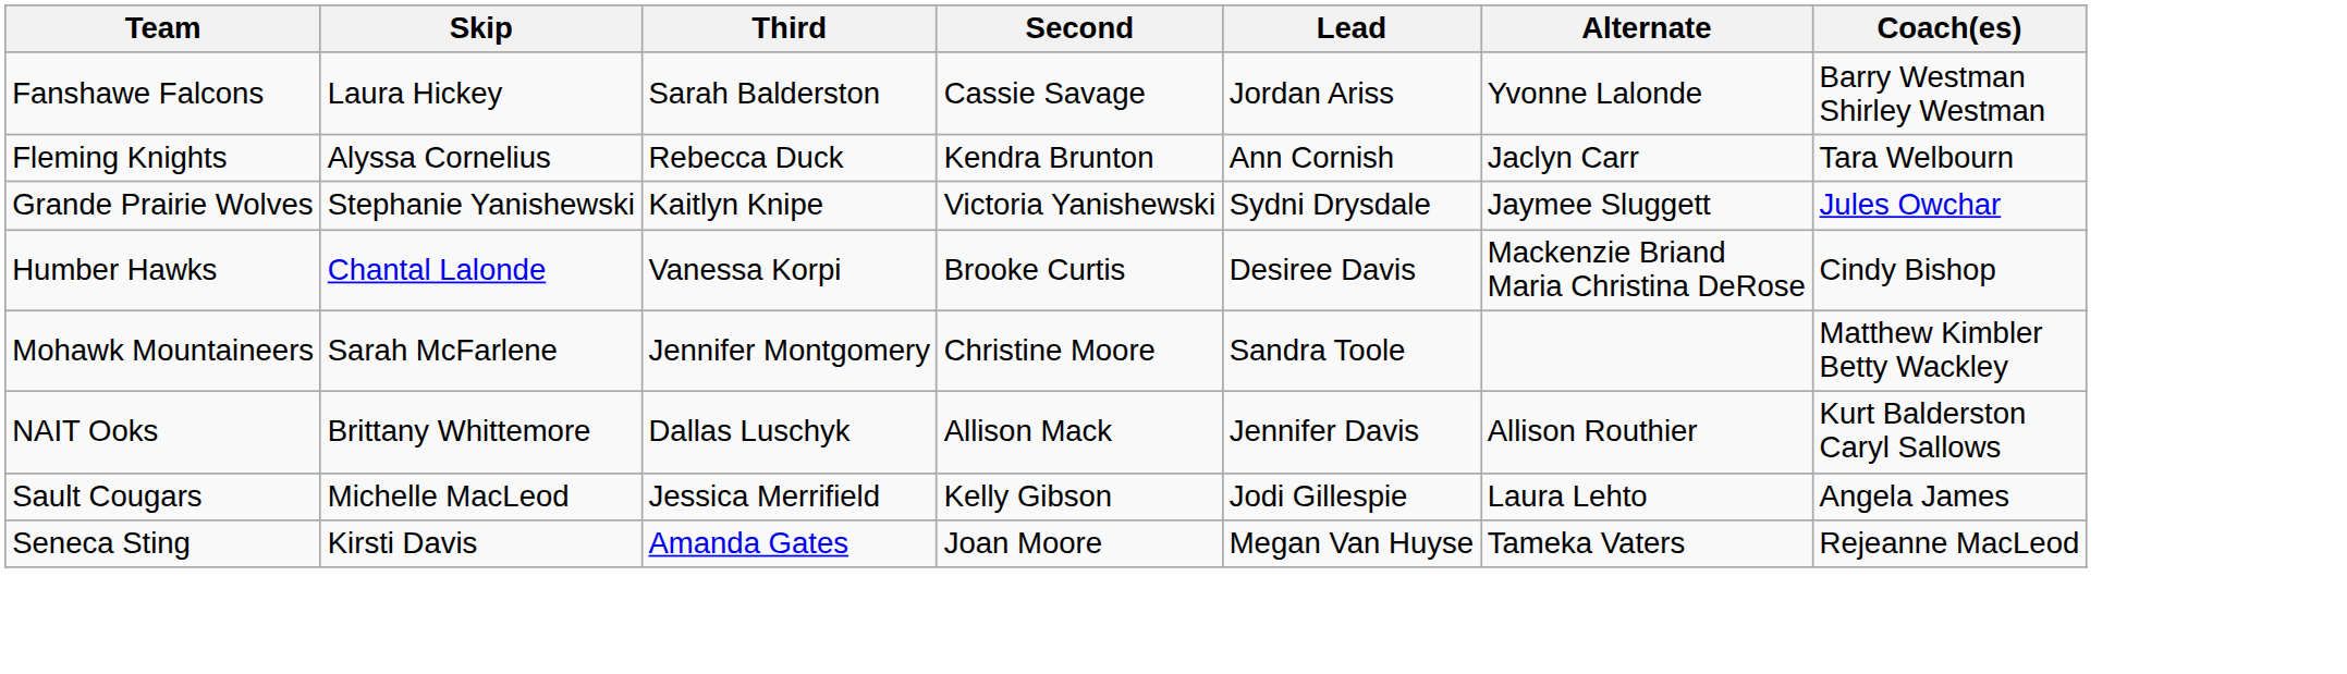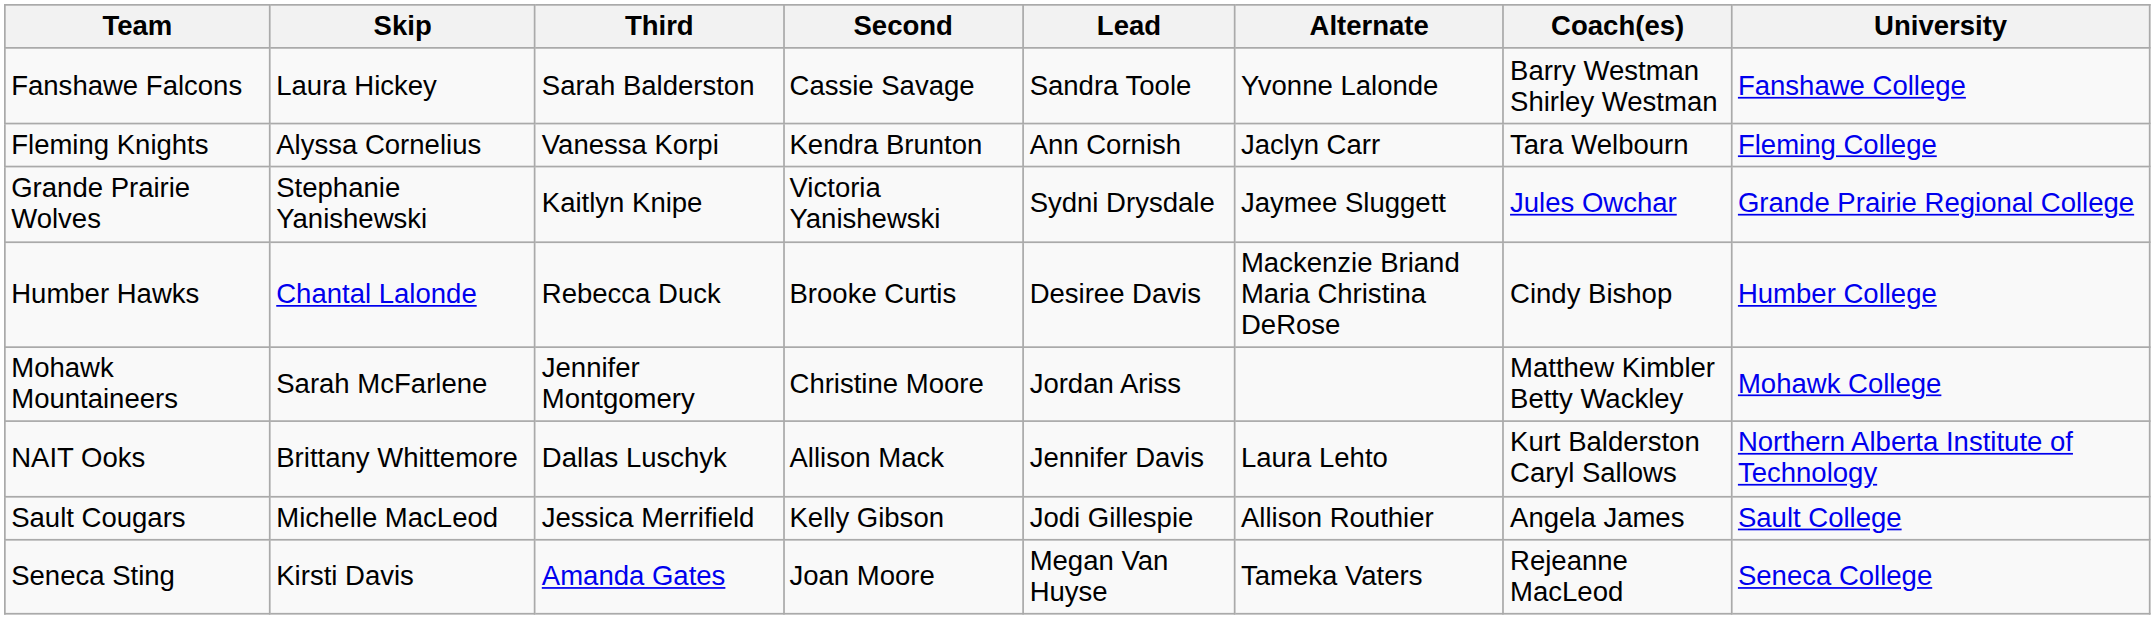+ column: University | Fanshawe College | Fleming College | Grande Prairie Regional College | Humber College | Mohawk College | Northern Alberta Institute of Technology | Sault College | Seneca College
Fanshawe Falcons | Lead: Jordan Ariss -> Sandra Toole
Fleming Knights | Third: Rebecca Duck -> Vanessa Korpi
Humber Hawks | Third: Vanessa Korpi -> Rebecca Duck
Mohawk Mountaineers | Lead: Sandra Toole -> Jordan Ariss
NAIT Ooks | Alternate: Allison Routhier -> Laura Lehto
Sault Cougars | Alternate: Laura Lehto -> Allison Routhier
